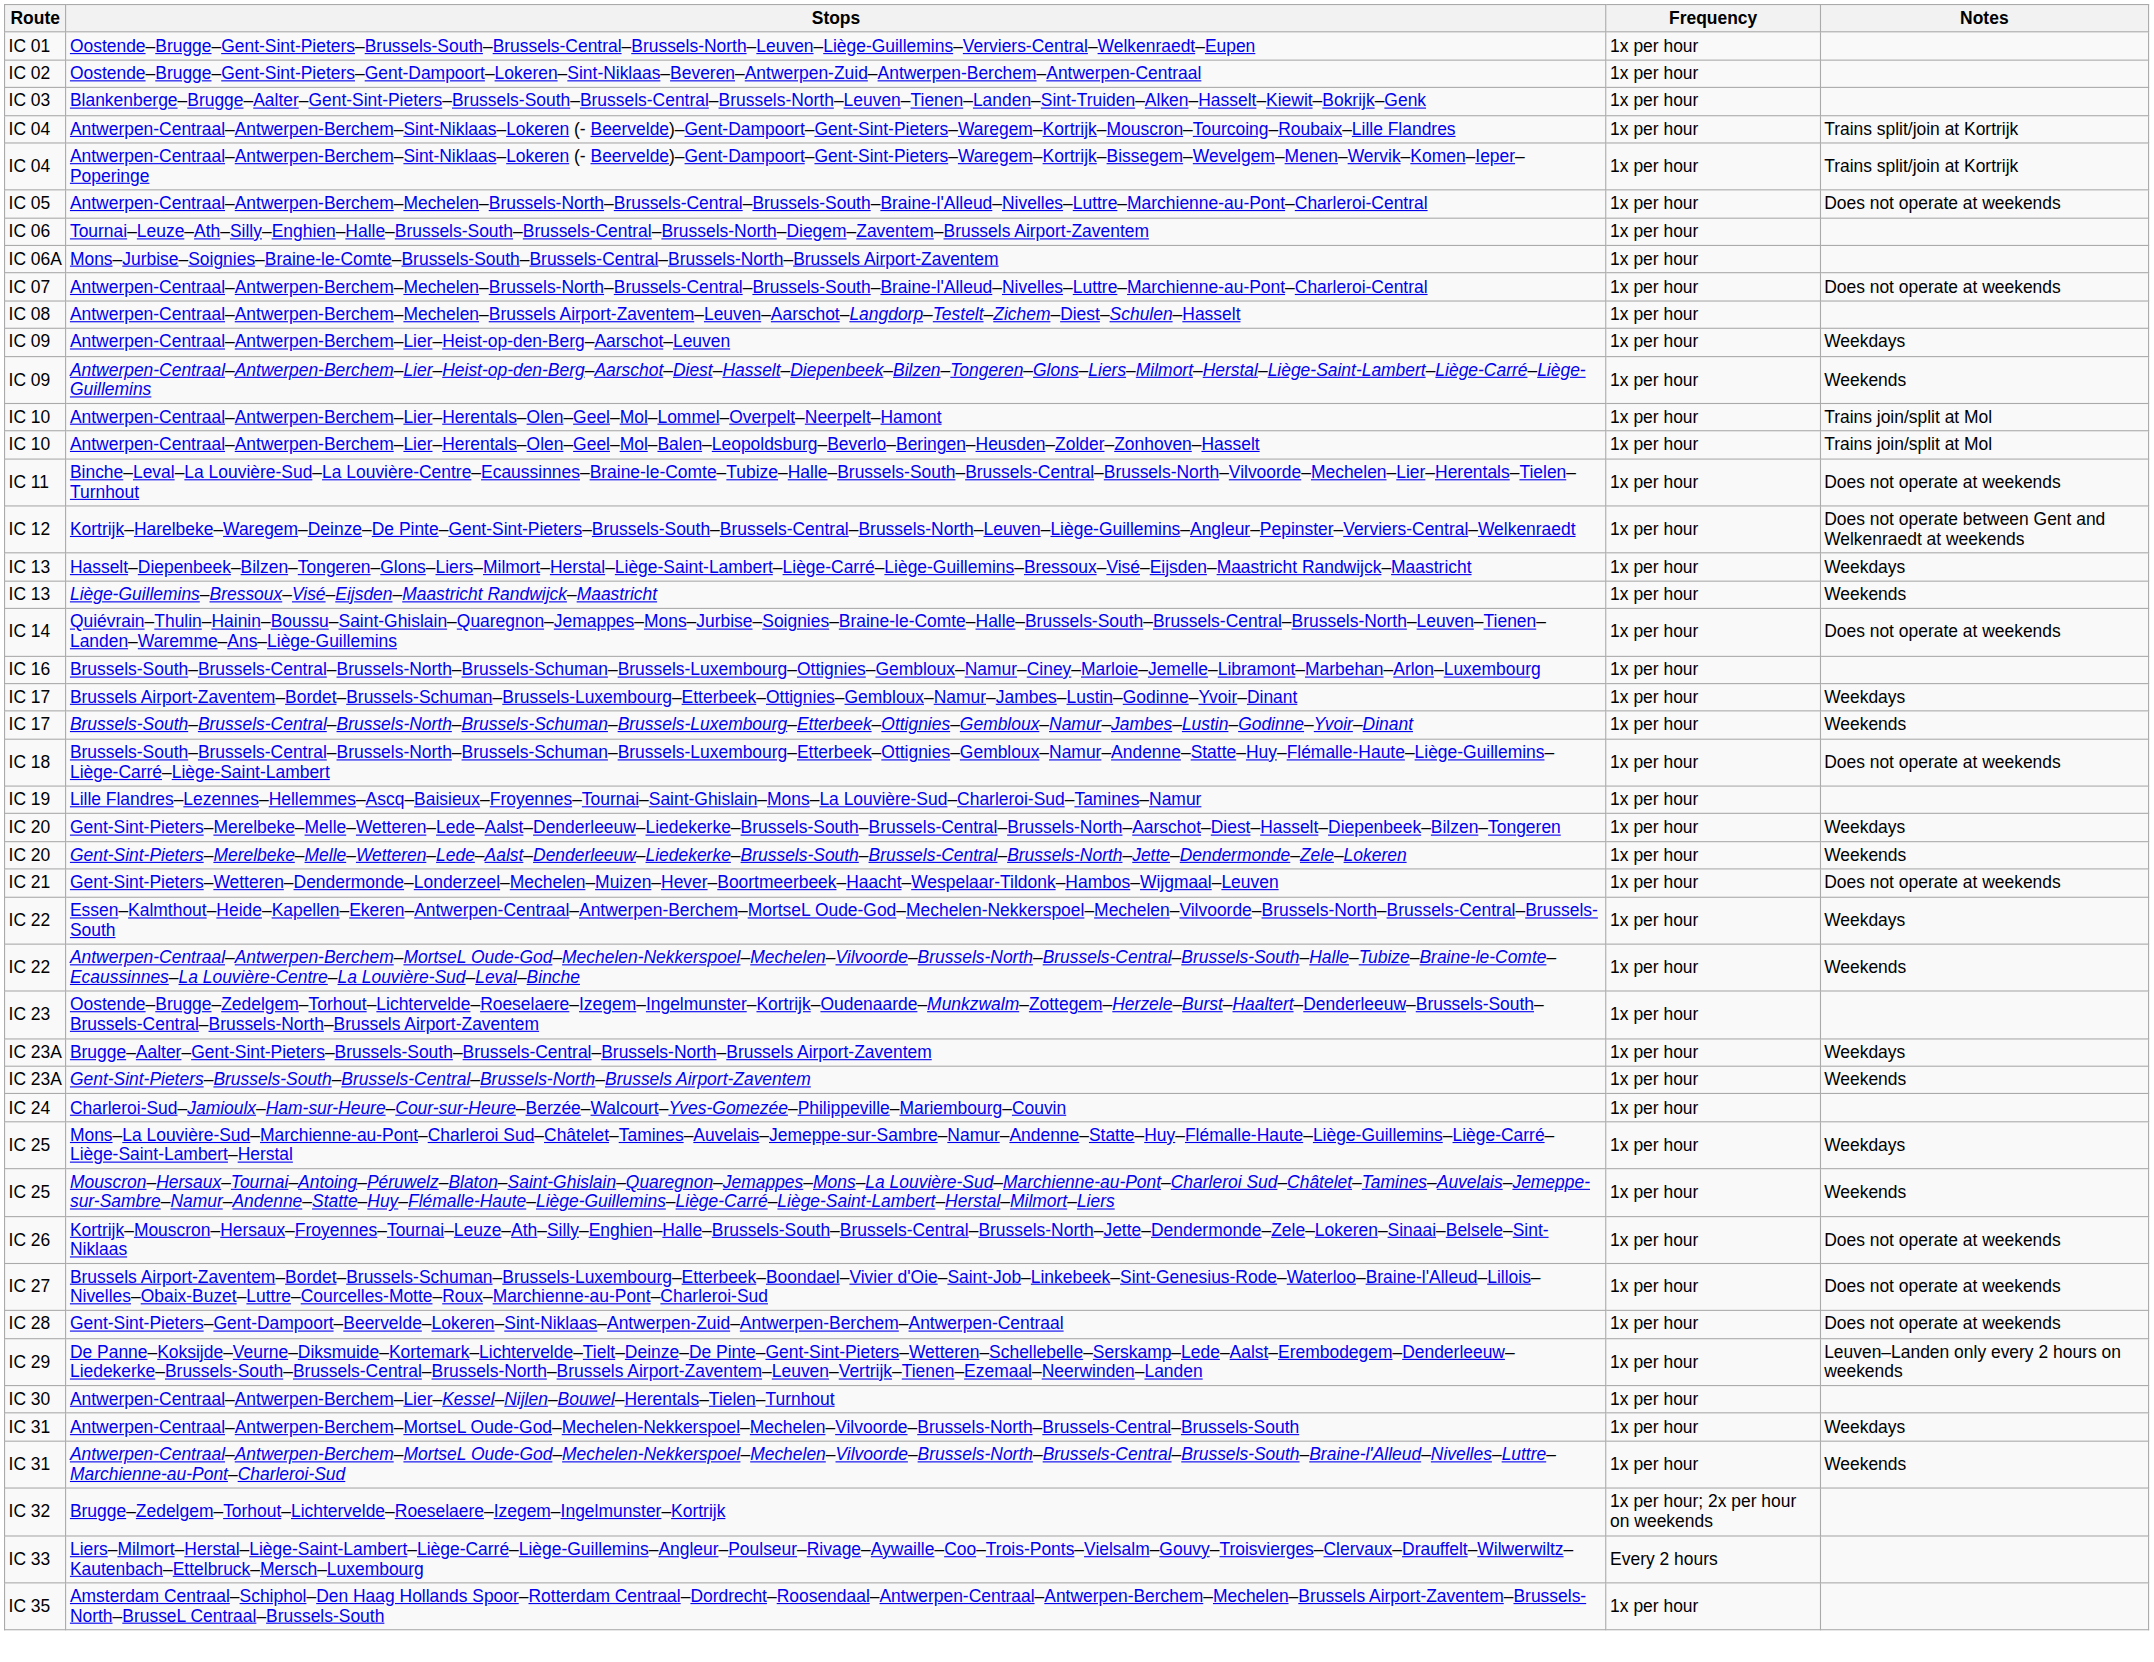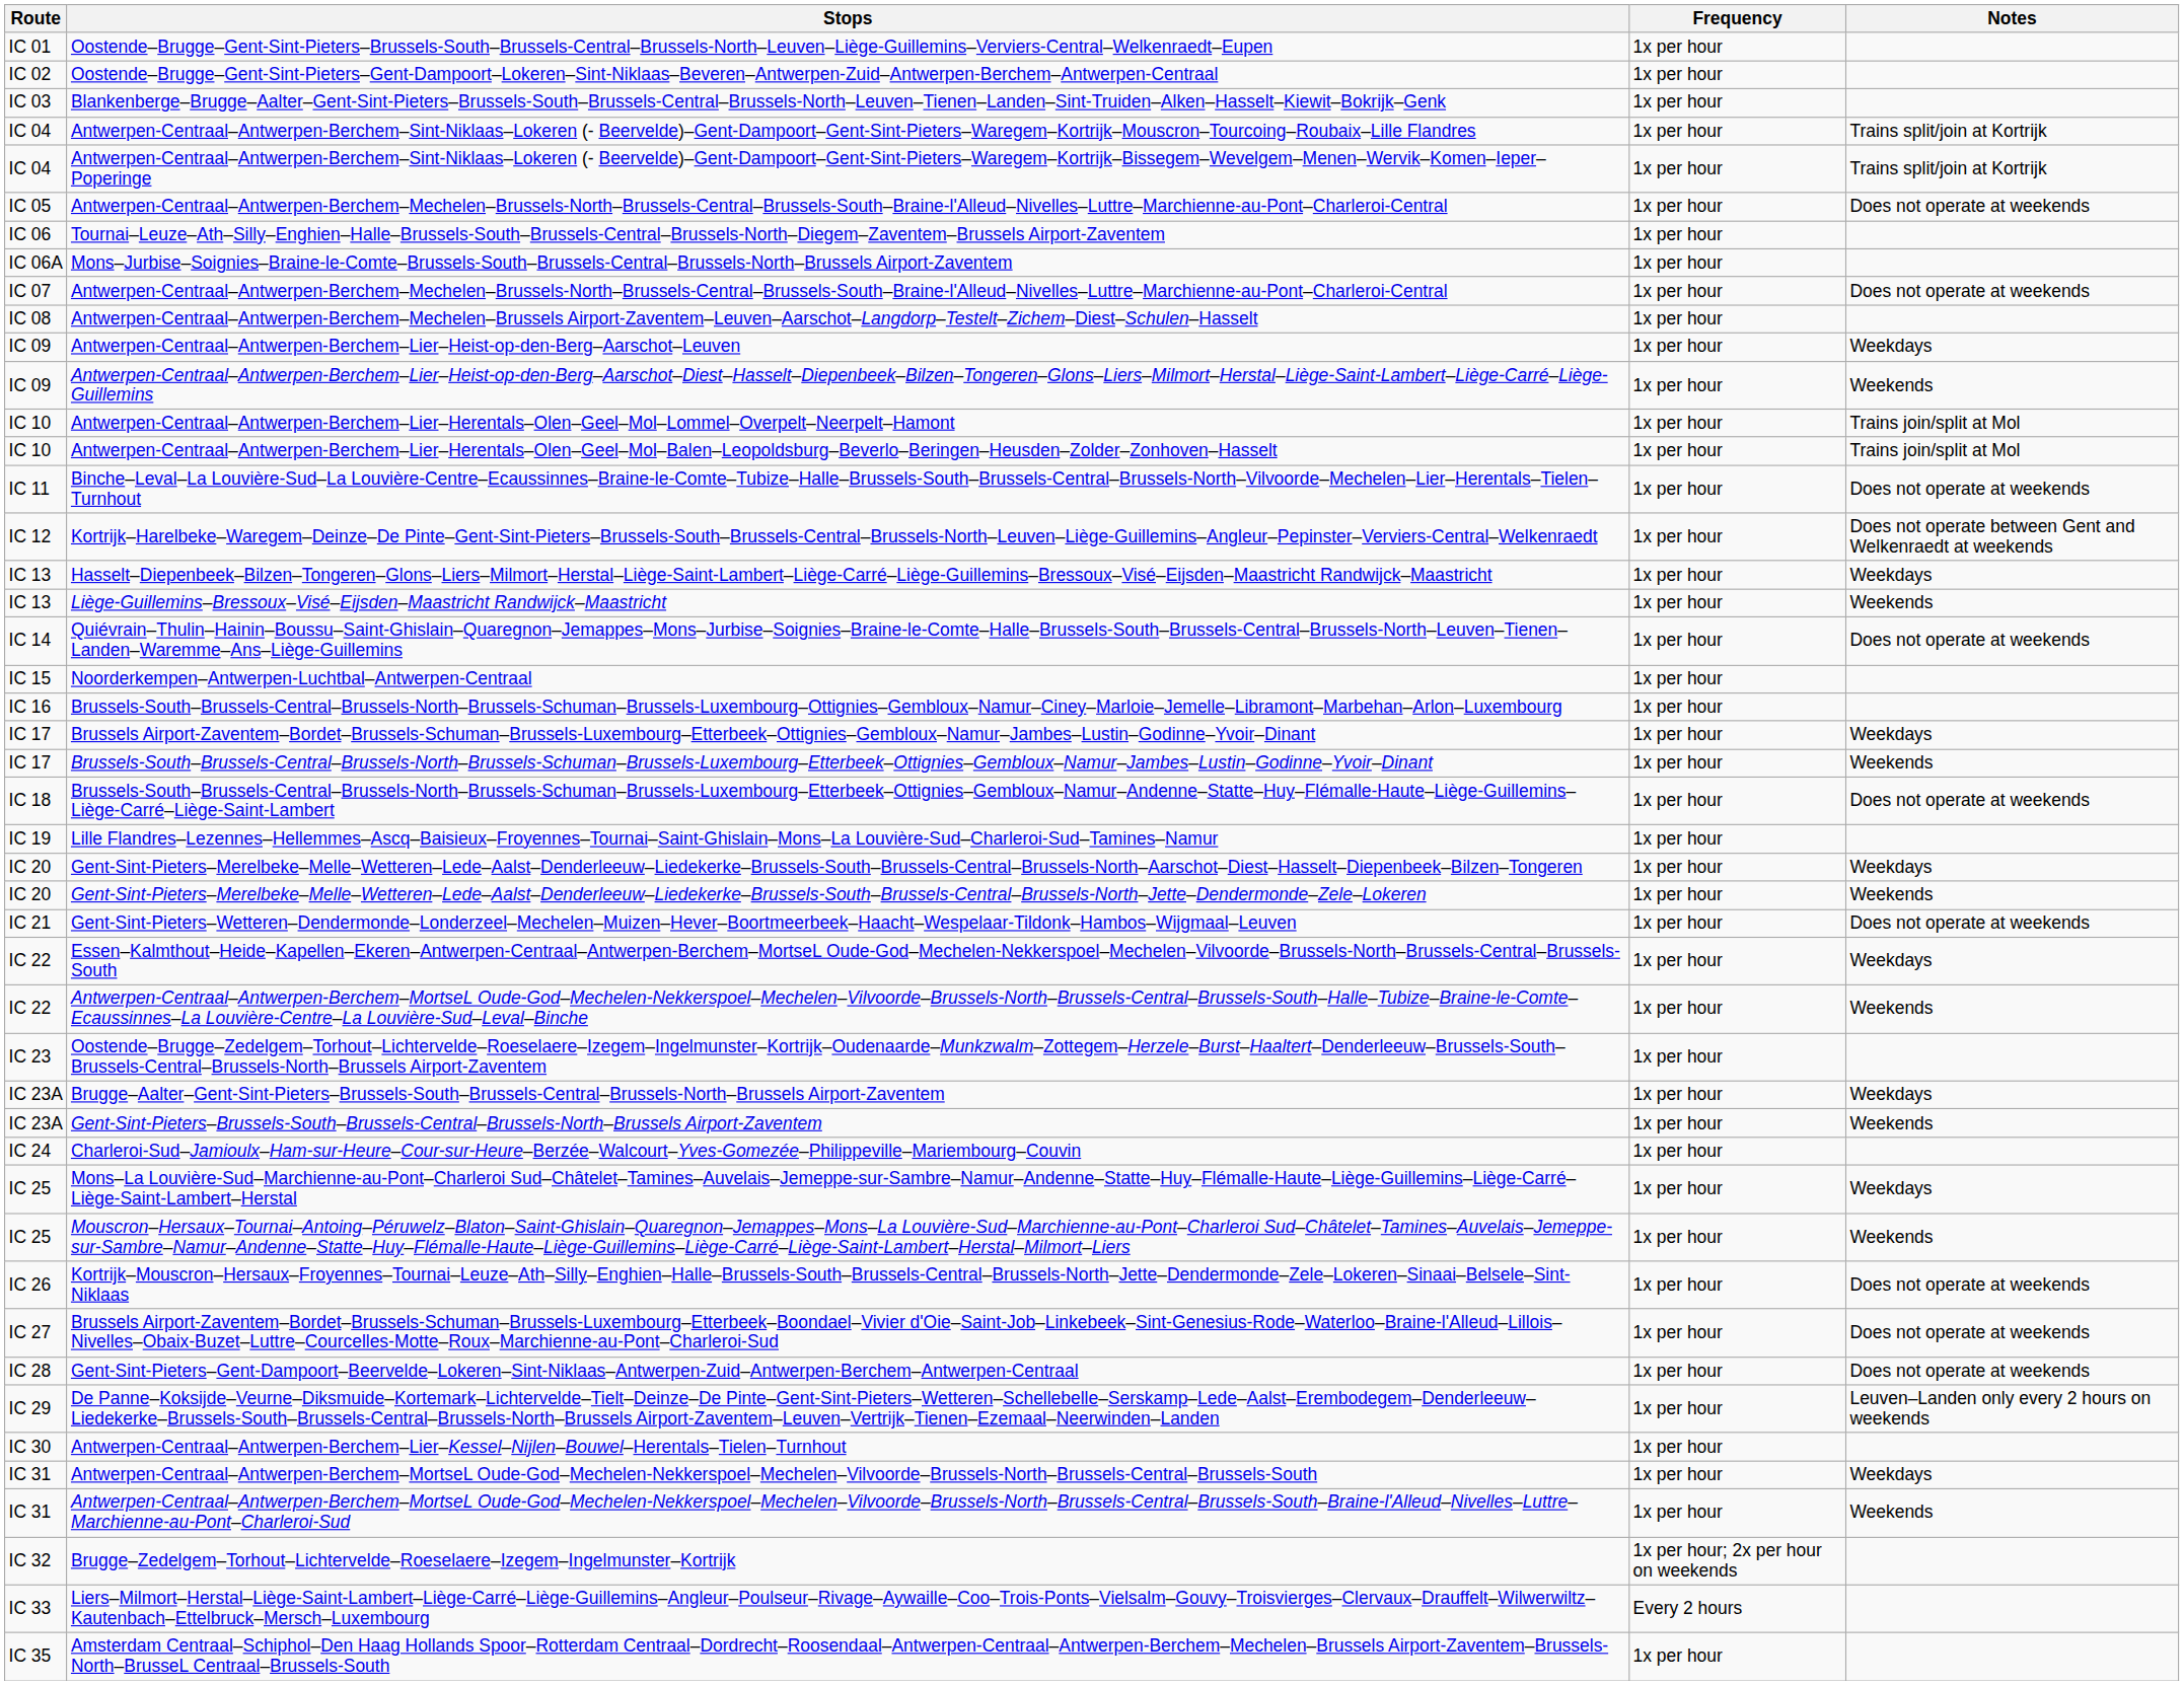+ row: IC 15 | Noorderkempen–Antwerpen-Luchtbal–Antwerpen-Centraal | 1x per hour
